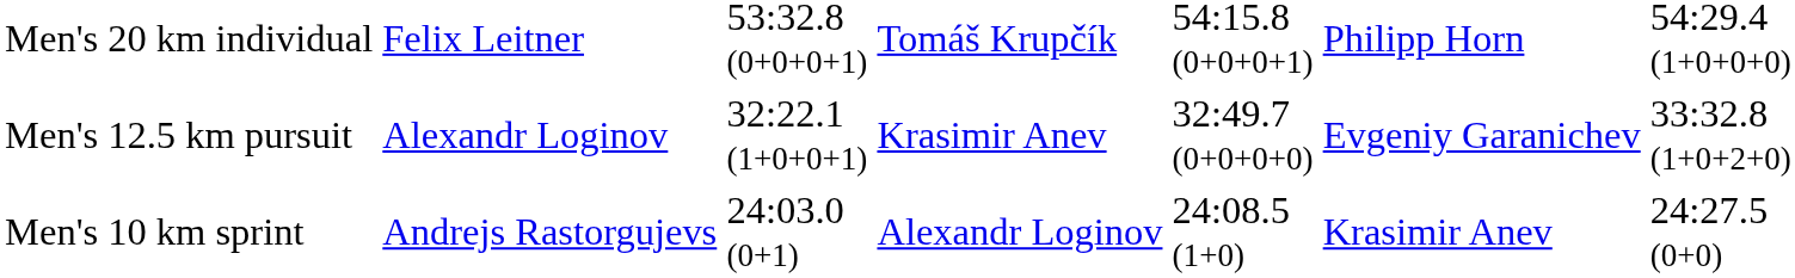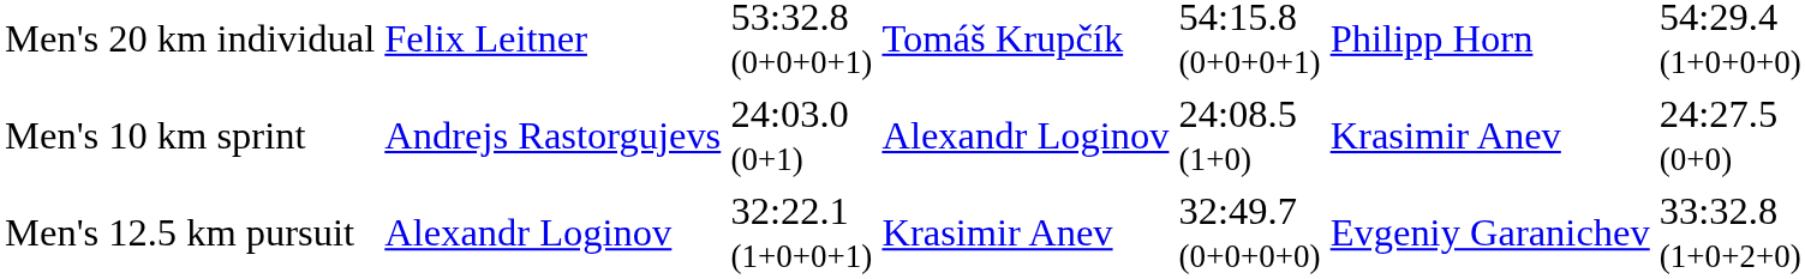rows swapped: Men's 10 km sprint <-> Men's 12.5 km pursuit
